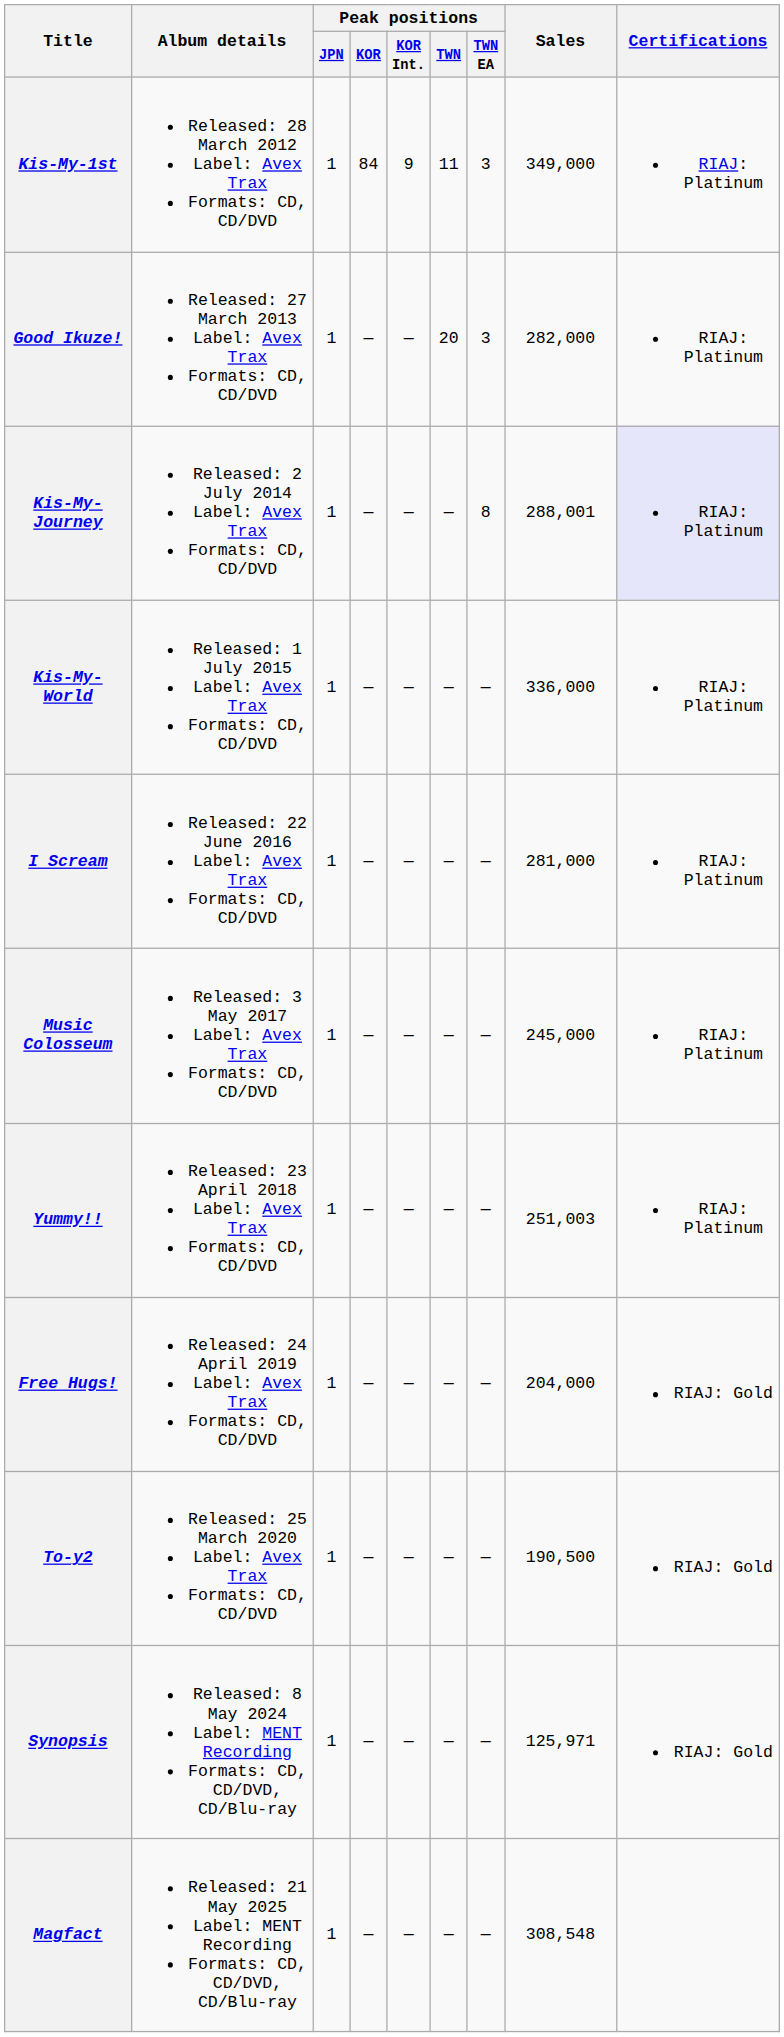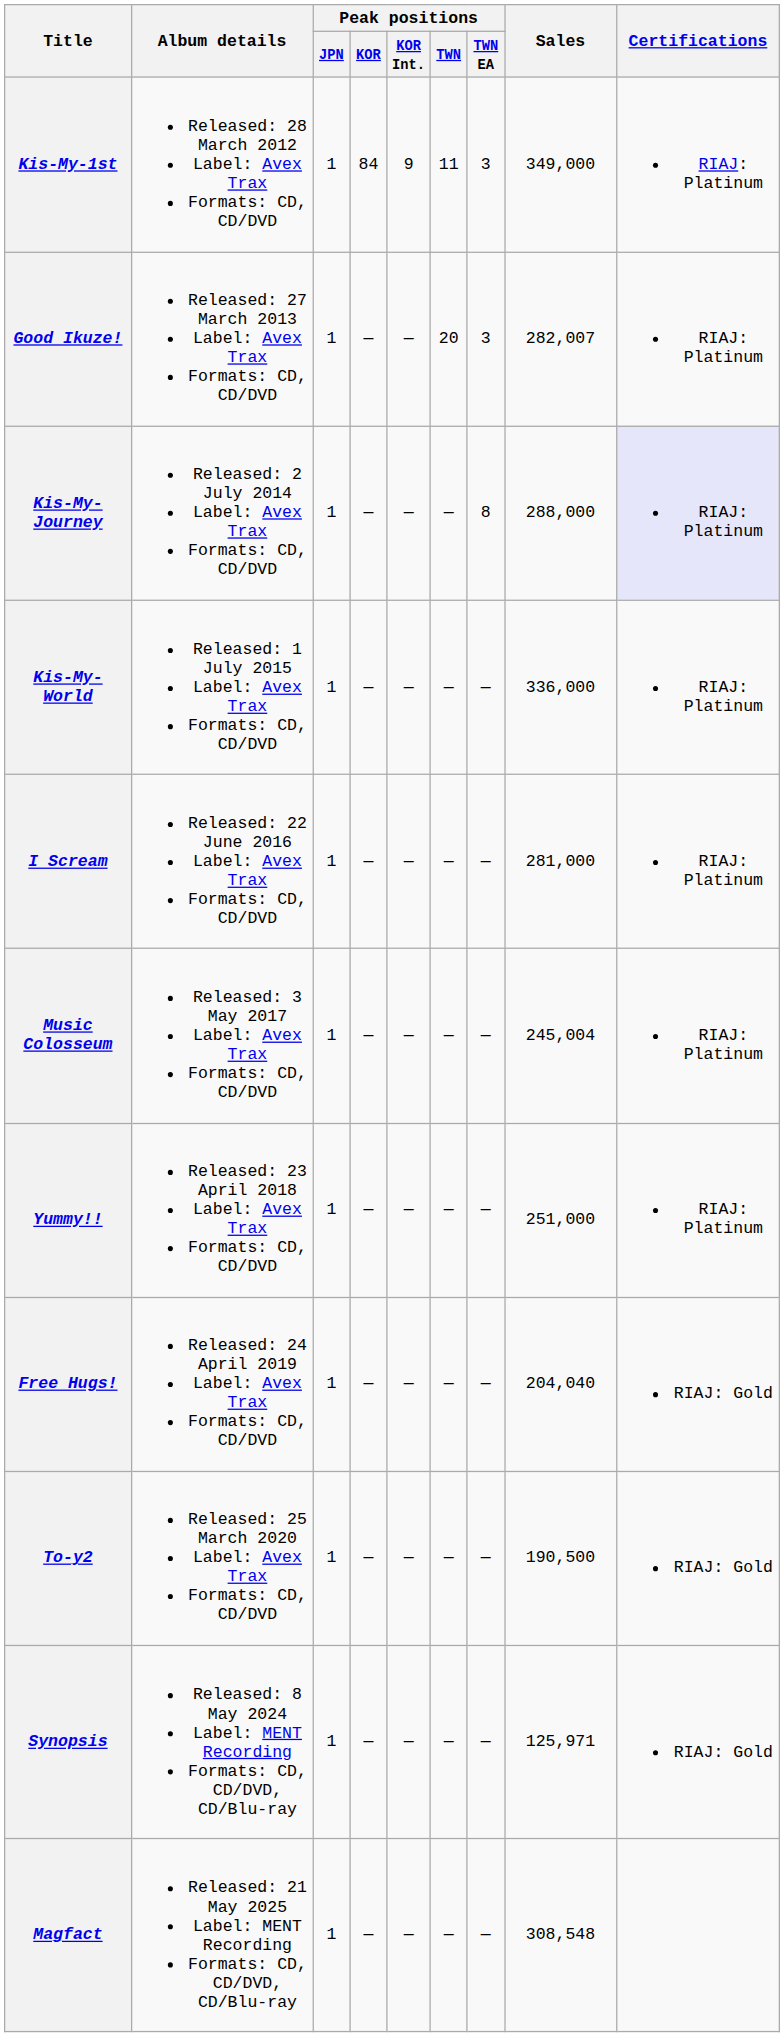Good Ikuze! | Sales: 282,000 -> 282,007
Kis-My-Journey | Sales: 288,001 -> 288,000
Music Colosseum | Sales: 245,000 -> 245,004
Yummy!! | Sales: 251,003 -> 251,000
Free Hugs! | Sales: 204,000 -> 204,040
